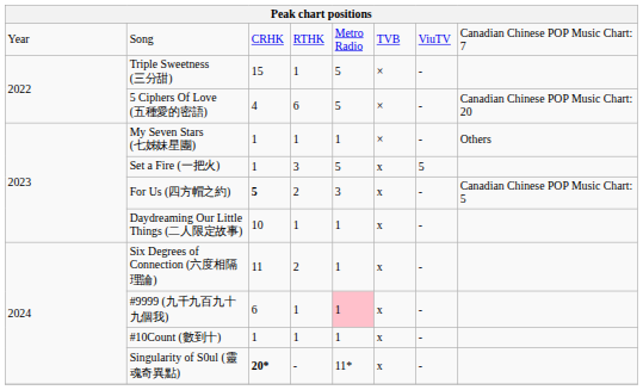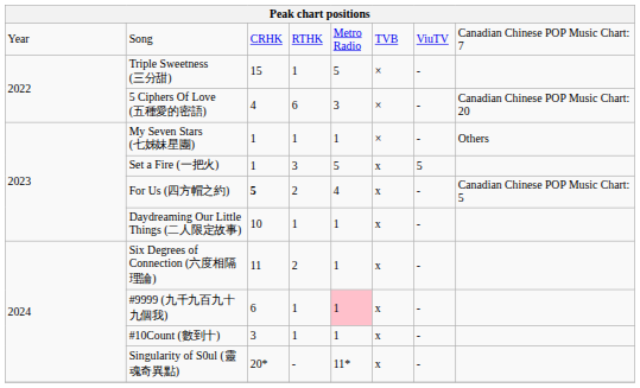5 Ciphers Of Love (五種愛的密語) | column 5: 5 -> 3
For Us (四方帽之約) | column 5: 3 -> 4
#10Count (數到十) | column 3: 1 -> 3
Singularity of S0ul (靈魂奇異點) | column 3: bold -> normal
